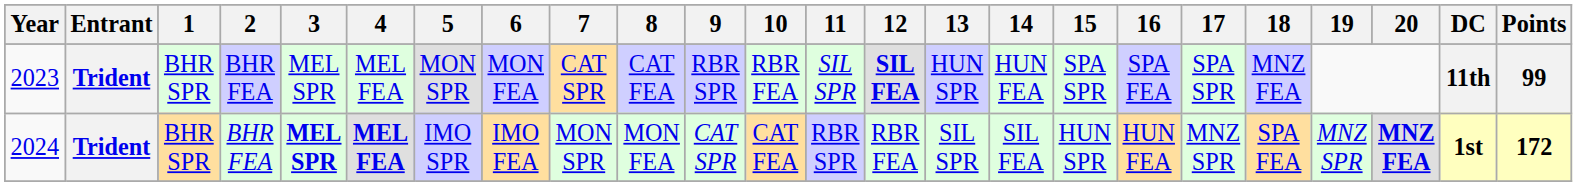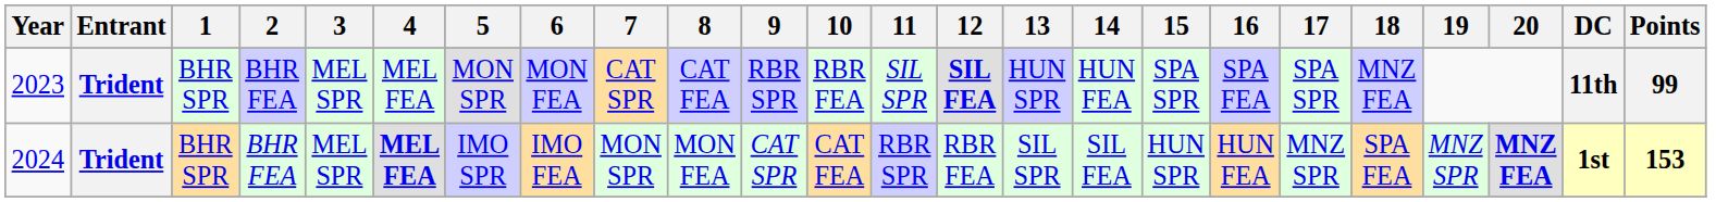2024 | 3: bold -> normal
2024 | Points: 172 -> 153
